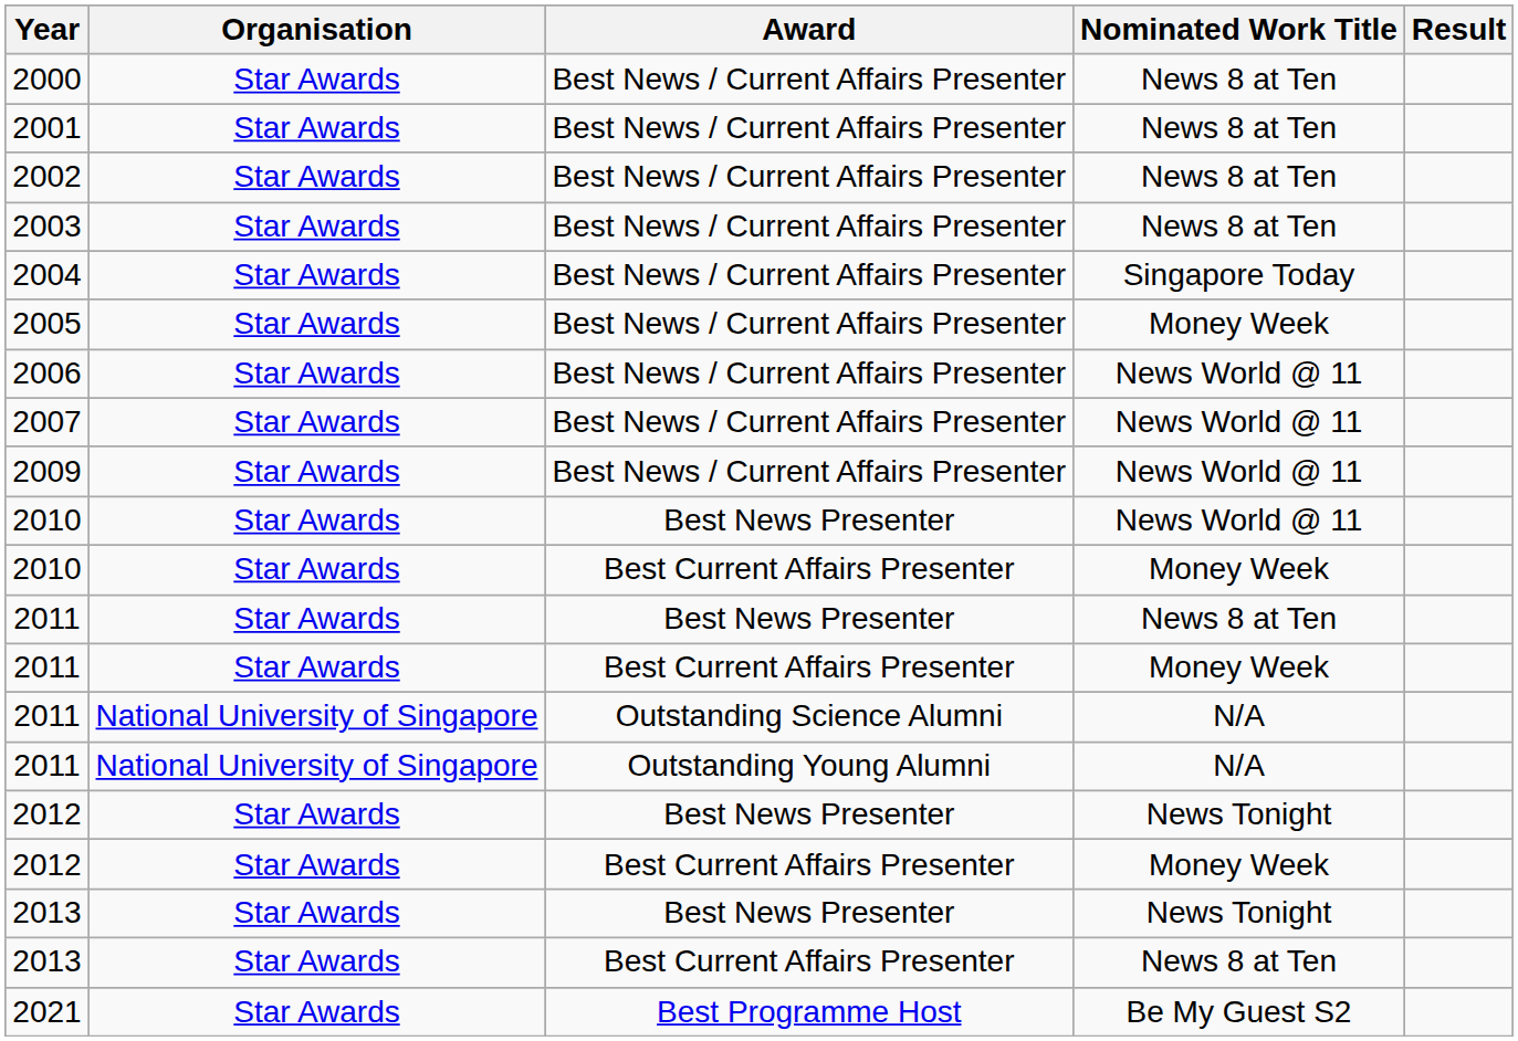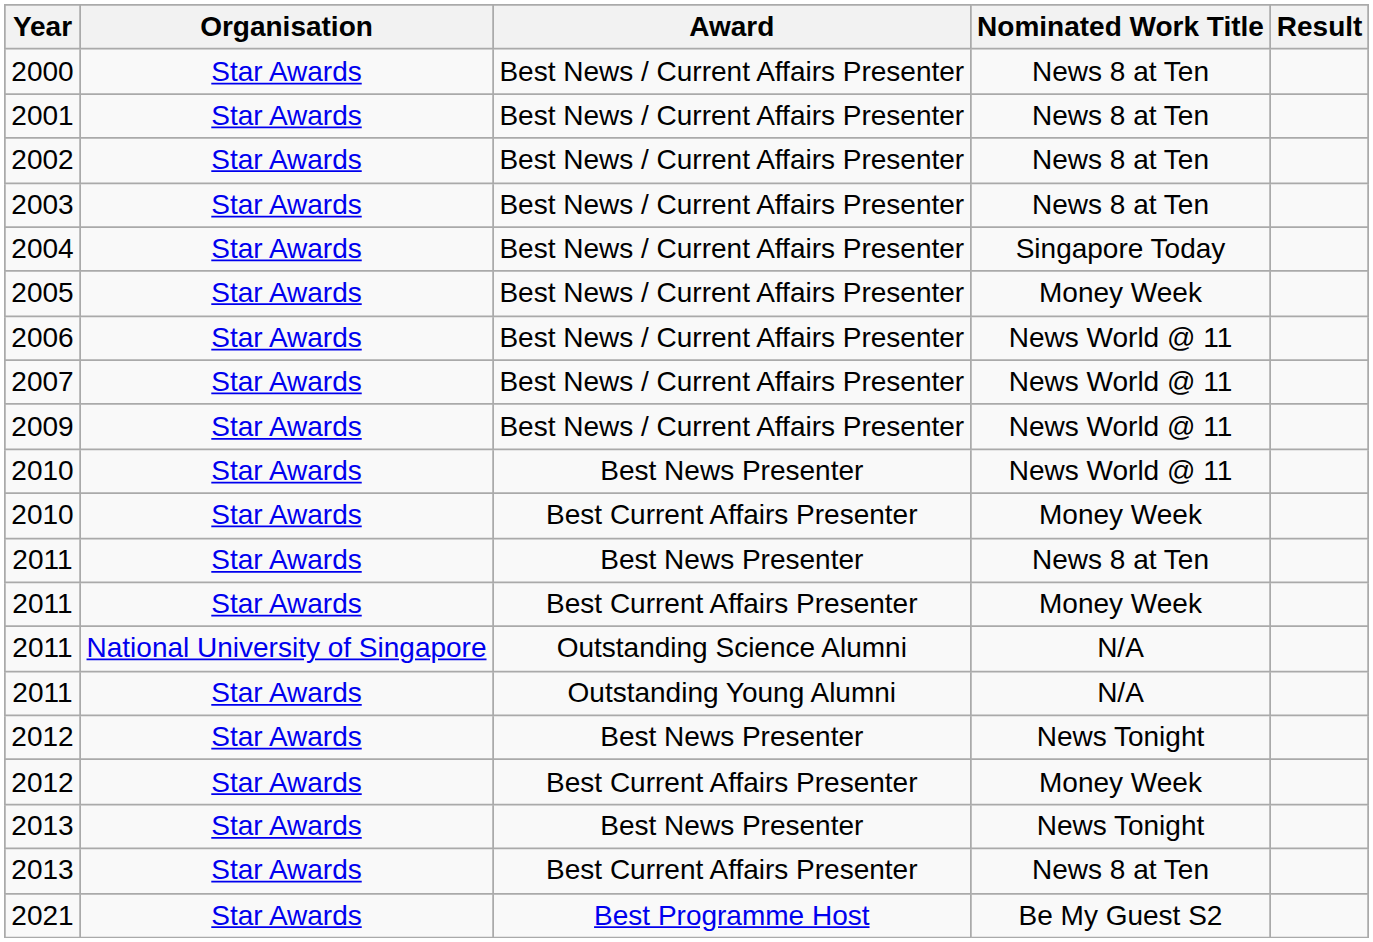2011 / Outstanding Young Alumni | Organisation: National University of Singapore -> Star Awards
